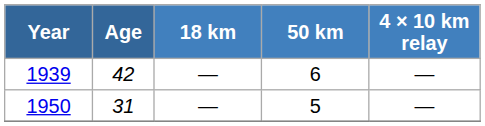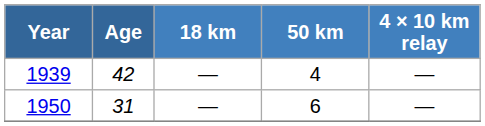1939 | 50 km: 6 -> 4
1950 | 50 km: 5 -> 6
